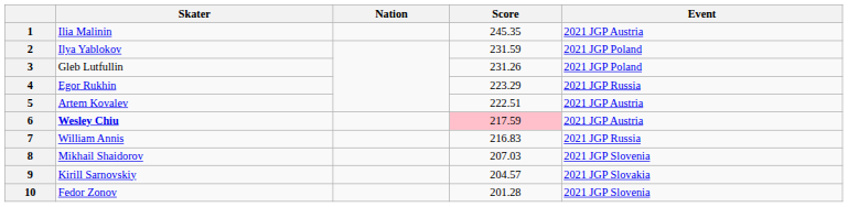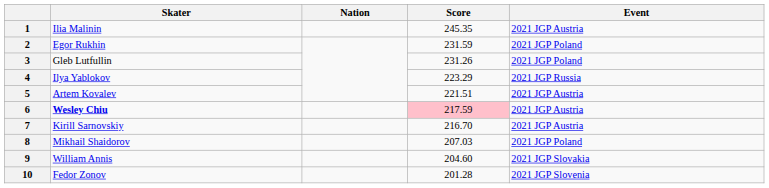2 | Skater: Ilya Yablokov -> Egor Rukhin
4 | Skater: Egor Rukhin -> Ilya Yablokov
5 | Score: 222.51 -> 221.51
7 | Skater: William Annis -> Kirill Sarnovskiy
7 | Score: 216.83 -> 216.70
7 | Event: 2021 JGP Russia -> 2021 JGP Austria
8 | Event: 2021 JGP Slovenia -> 2021 JGP Poland
9 | Skater: Kirill Sarnovskiy -> William Annis
9 | Score: 204.57 -> 204.60
